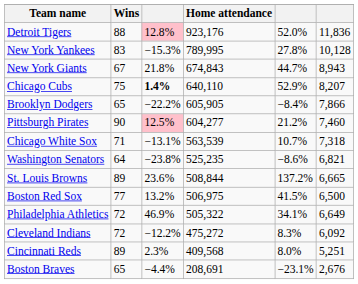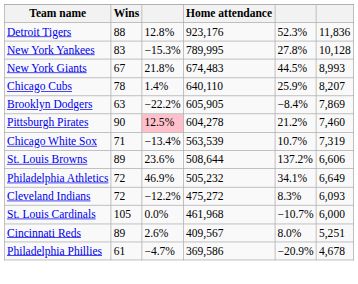Detroit Tigers | column 3: pink background -> no background
Detroit Tigers | column 5: 52.0% -> 52.3%
New York Giants | Home attendance: 674,843 -> 674,483
New York Giants | column 5: 44.7% -> 44.5%
New York Giants | column 6: 8,943 -> 8,993
Chicago Cubs | Wins: 75 -> 78
Chicago Cubs | column 3: bold -> normal
Chicago Cubs | column 5: 52.9% -> 25.9%
Brooklyn Dodgers | Wins: 65 -> 63
Brooklyn Dodgers | column 6: 7,866 -> 7,869
Pittsburgh Pirates | Home attendance: 604,277 -> 604,278
Chicago White Sox | column 3: −13.1% -> −13.4%
Chicago White Sox | column 6: 7,318 -> 7,319
- row: Washington Senators | 64 | −23.8% | 525,235 | −8.6% | 6,821
St. Louis Browns | Home attendance: 508,844 -> 508,644
St. Louis Browns | column 6: 6,665 -> 6,606
- row: Boston Red Sox | 77 | 13.2% | 506,975 | 41.5% | 6,500
Philadelphia Athletics | Home attendance: 505,322 -> 505,232
Cleveland Indians | column 6: 6,092 -> 6,093
+ row: St. Louis Cardinals | 105 | 0.0% | 461,968 | −10.7% | 6,000
Cincinnati Reds | column 3: 2.3% -> 2.6%
Cincinnati Reds | Home attendance: 409,568 -> 409,567
+ row: Philadelphia Phillies | 61 | −4.7% | 369,586 | −20.9% | 4,678
- row: Boston Braves | 65 | −4.4% | 208,691 | −23.1% | 2,676
